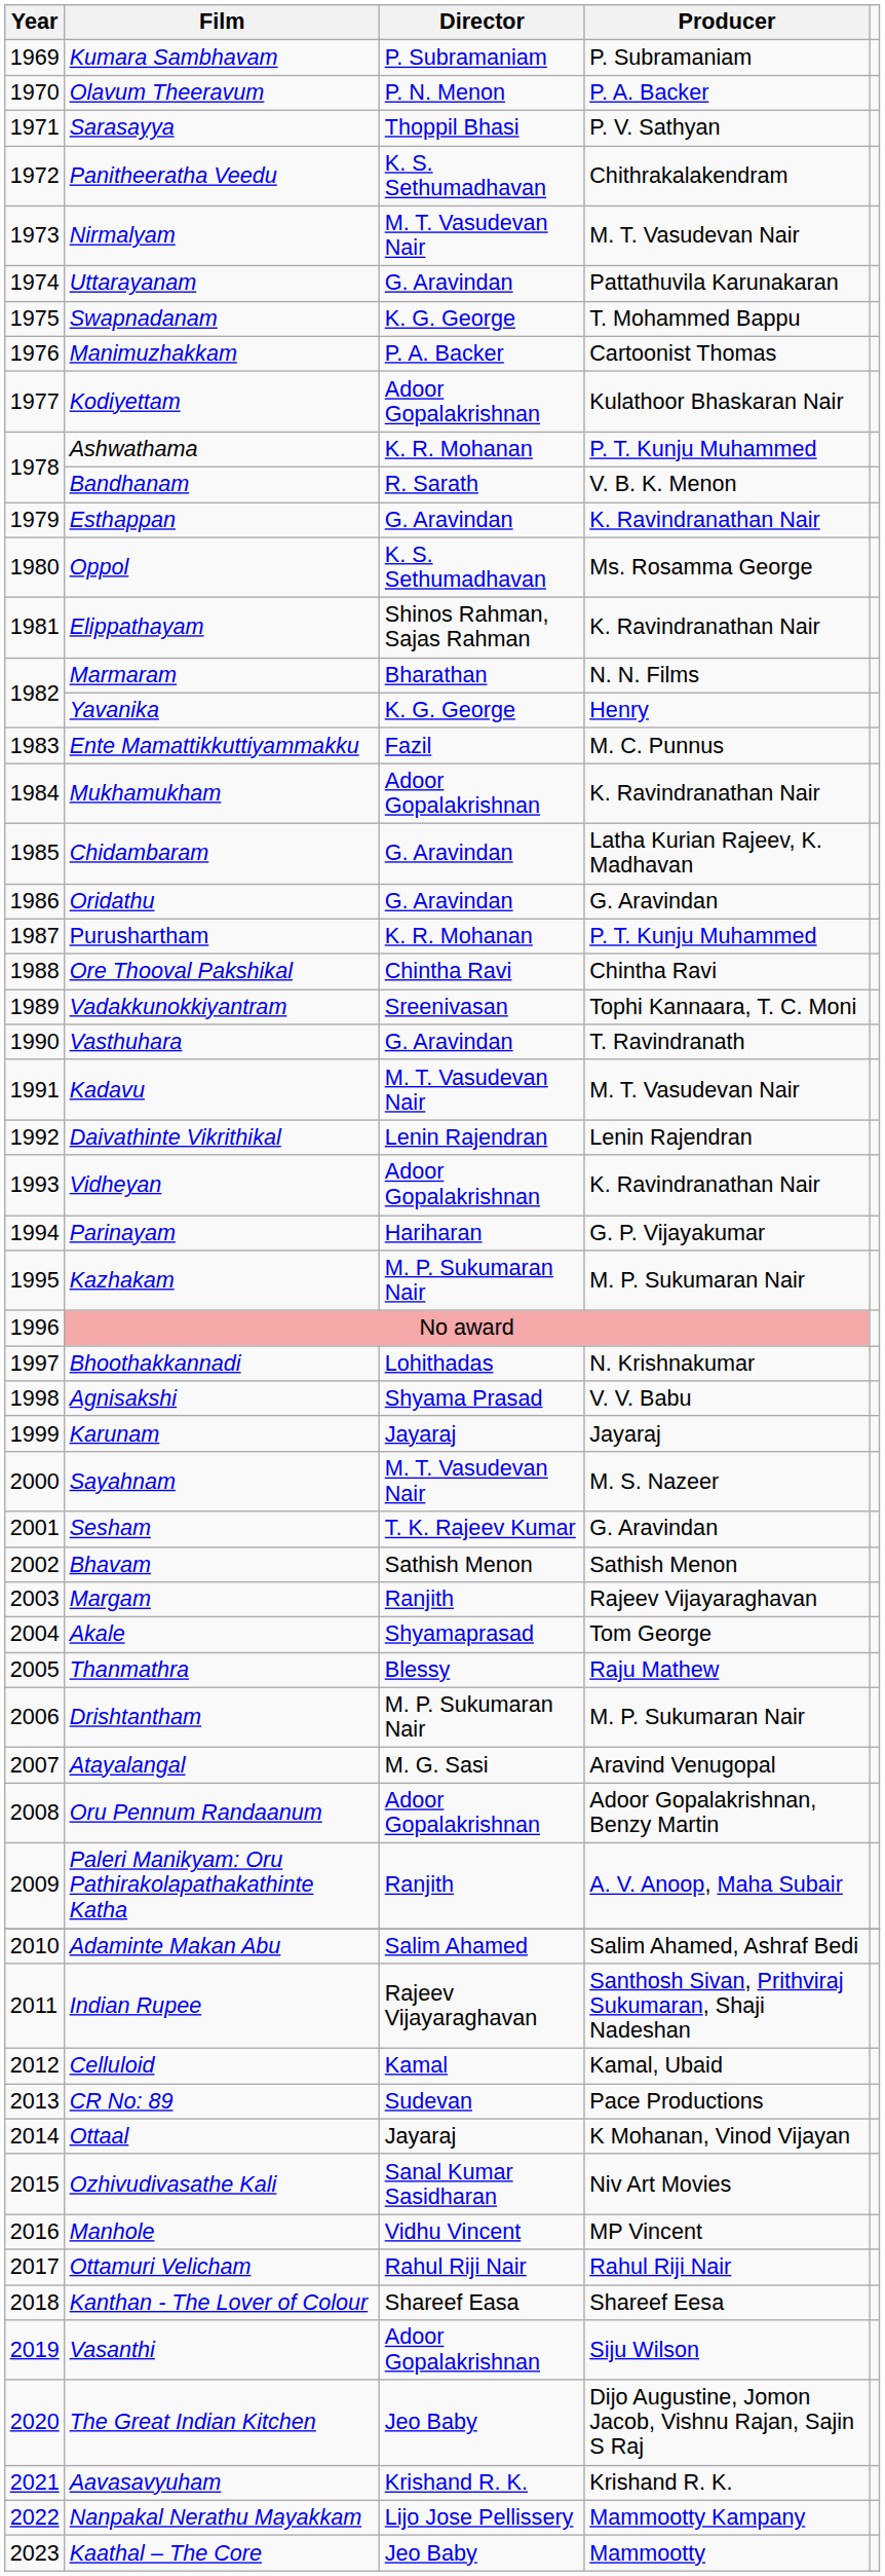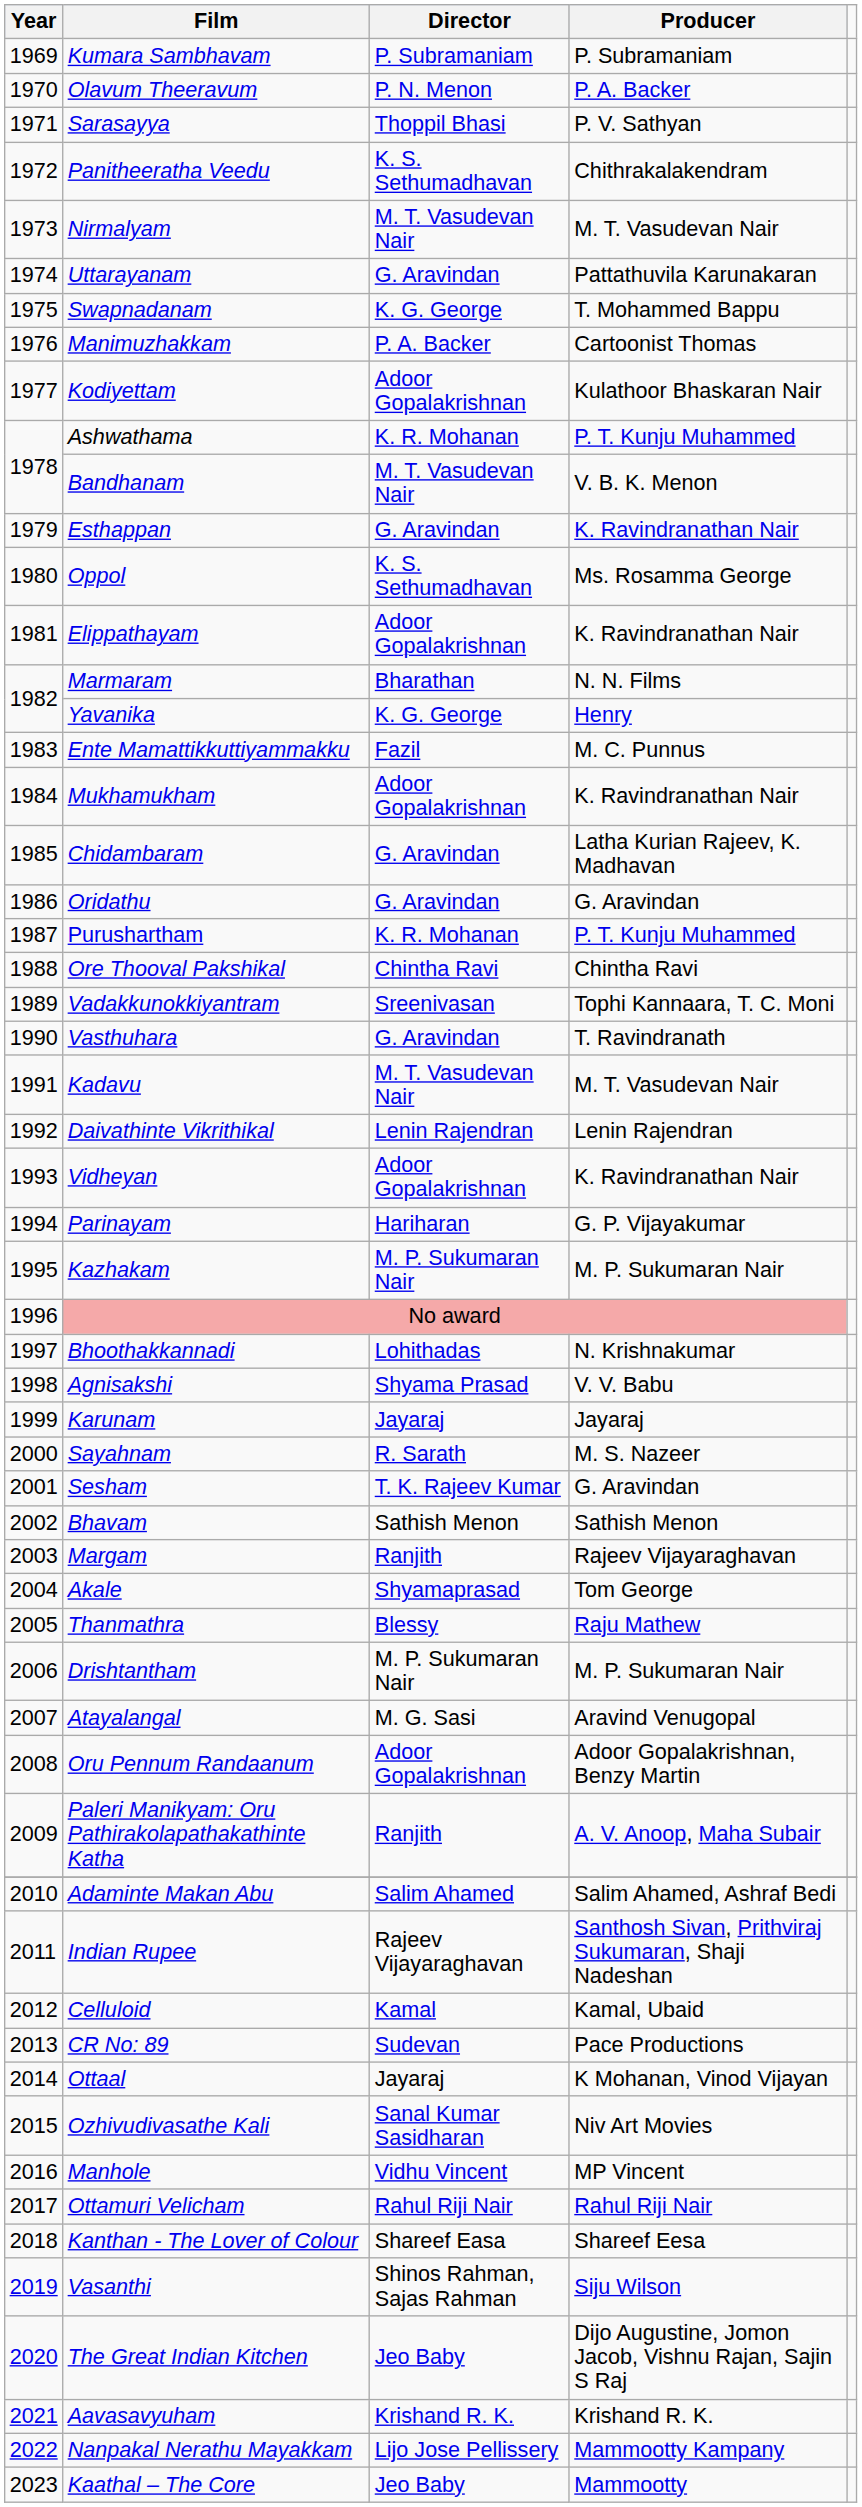Bandhanam | Director: R. Sarath -> M. T. Vasudevan Nair
Elippathayam | Director: Shinos Rahman, Sajas Rahman -> Adoor Gopalakrishnan
Sayahnam | Director: M. T. Vasudevan Nair -> R. Sarath
Vasanthi | Director: Adoor Gopalakrishnan -> Shinos Rahman, Sajas Rahman
